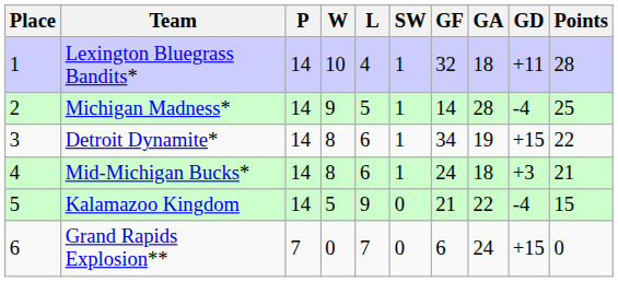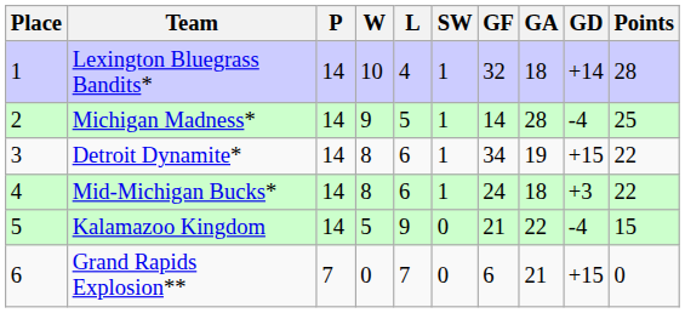Lexington Bluegrass Bandits* | GD: +11 -> +14
Mid-Michigan Bucks* | Points: 21 -> 22
Grand Rapids Explosion** | GA: 24 -> 21
